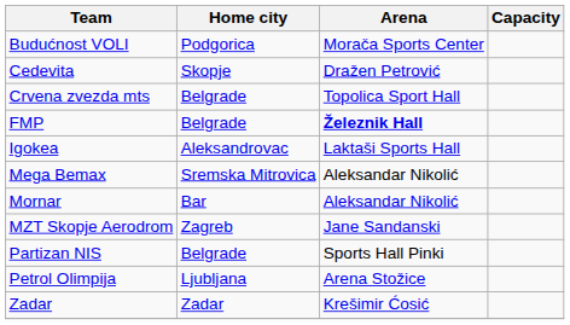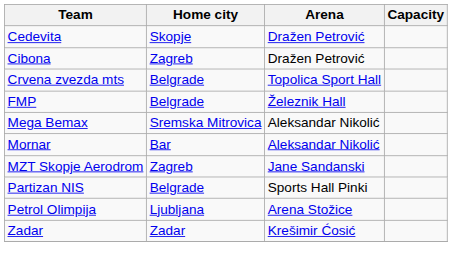- row: Budućnost VOLI | Podgorica | Morača Sports Center
+ row: Cibona | Zagreb | Dražen Petrović
FMP | Arena: bold -> normal
- row: Igokea | Aleksandrovac | Laktaši Sports Hall
